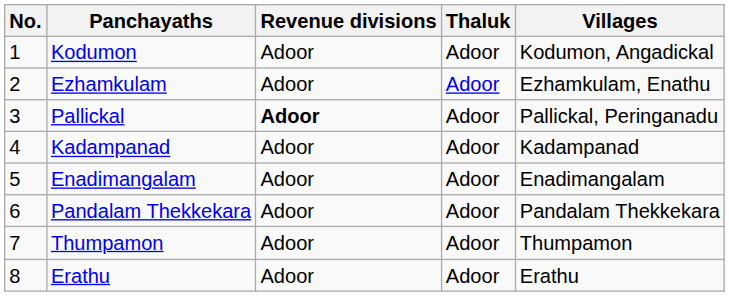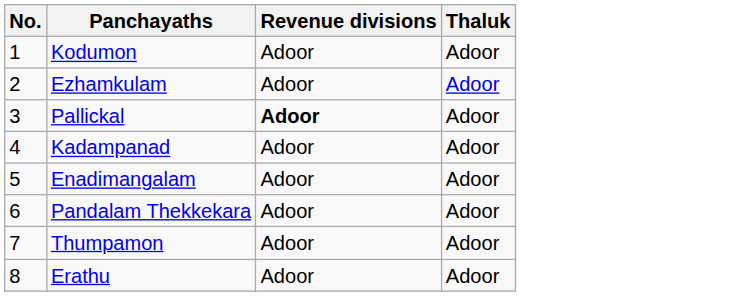- column: Villages | Kodumon, Angadickal | Ezhamkulam, Enathu | Pallickal, Peringanadu | Kadampanad | Enadimangalam | Pandalam Thekkekara | Thumpamon | Erathu
